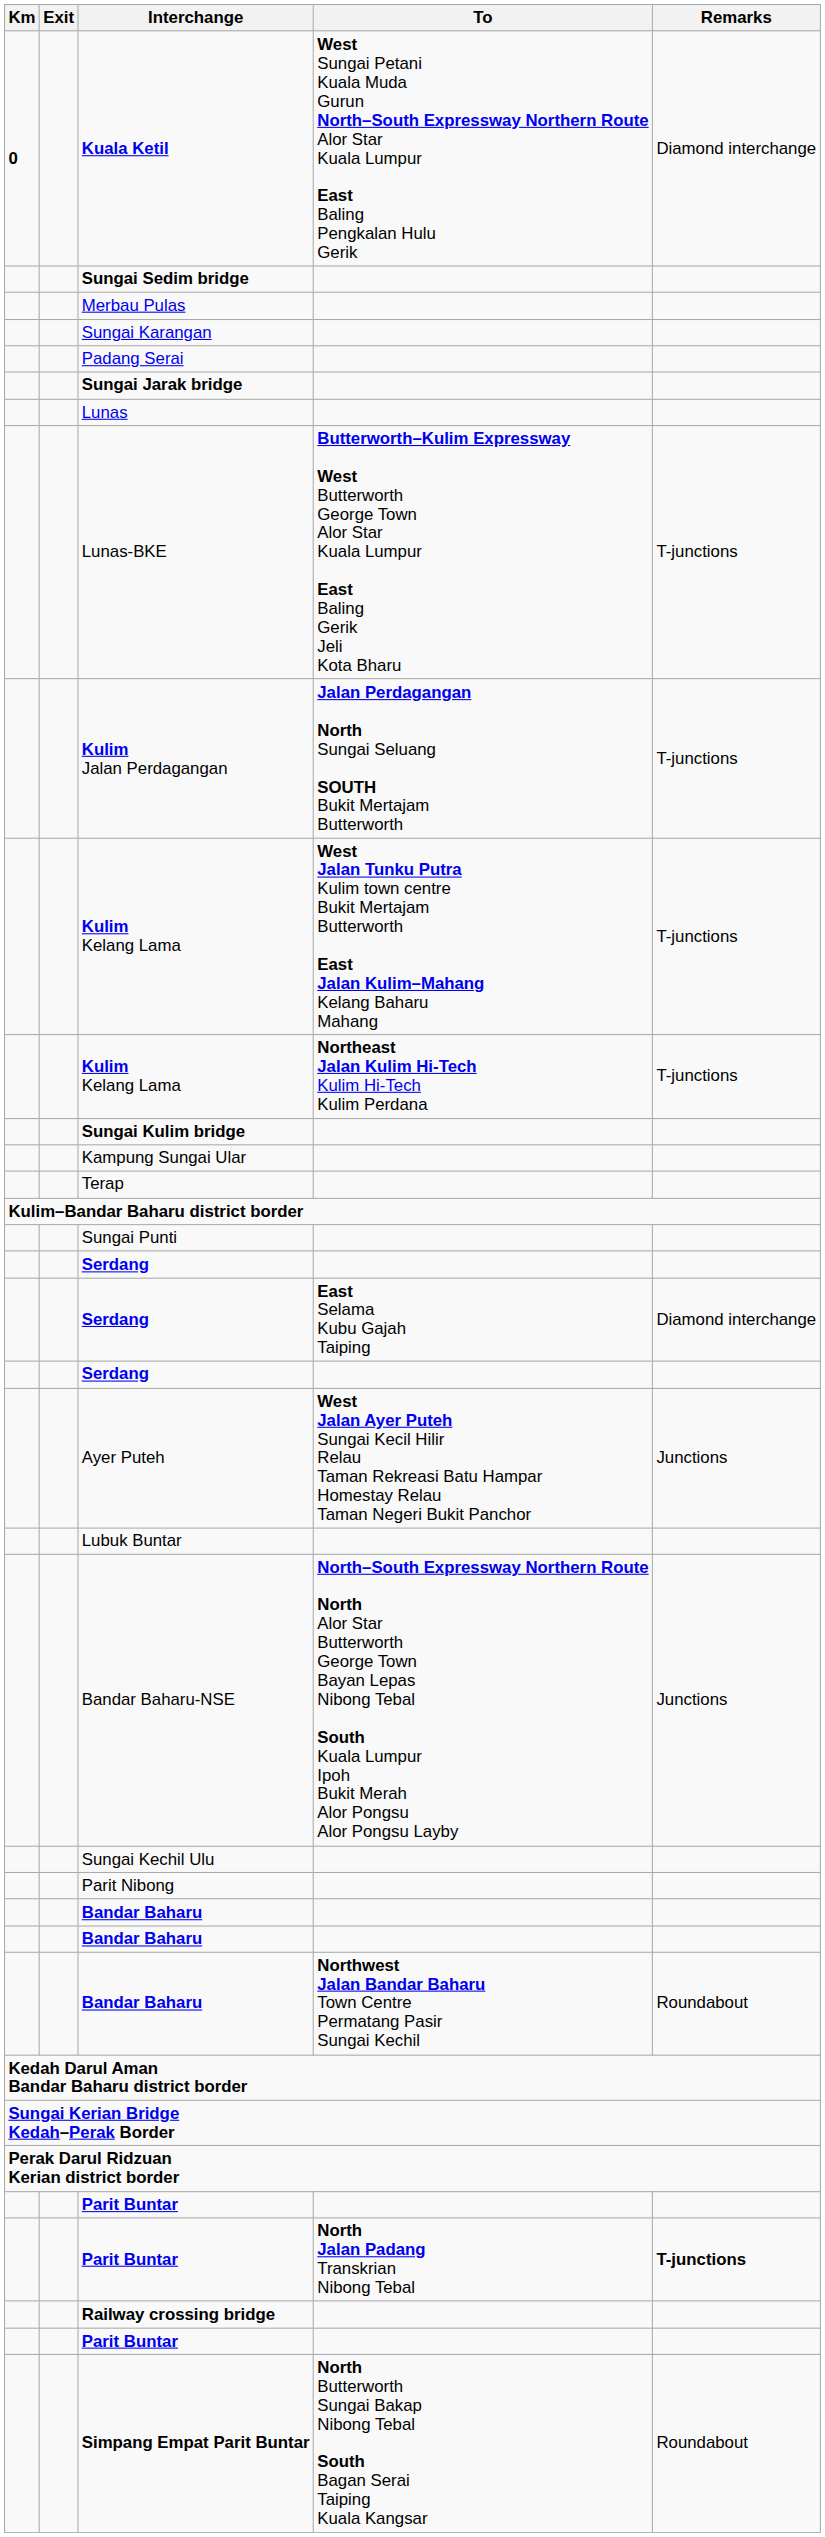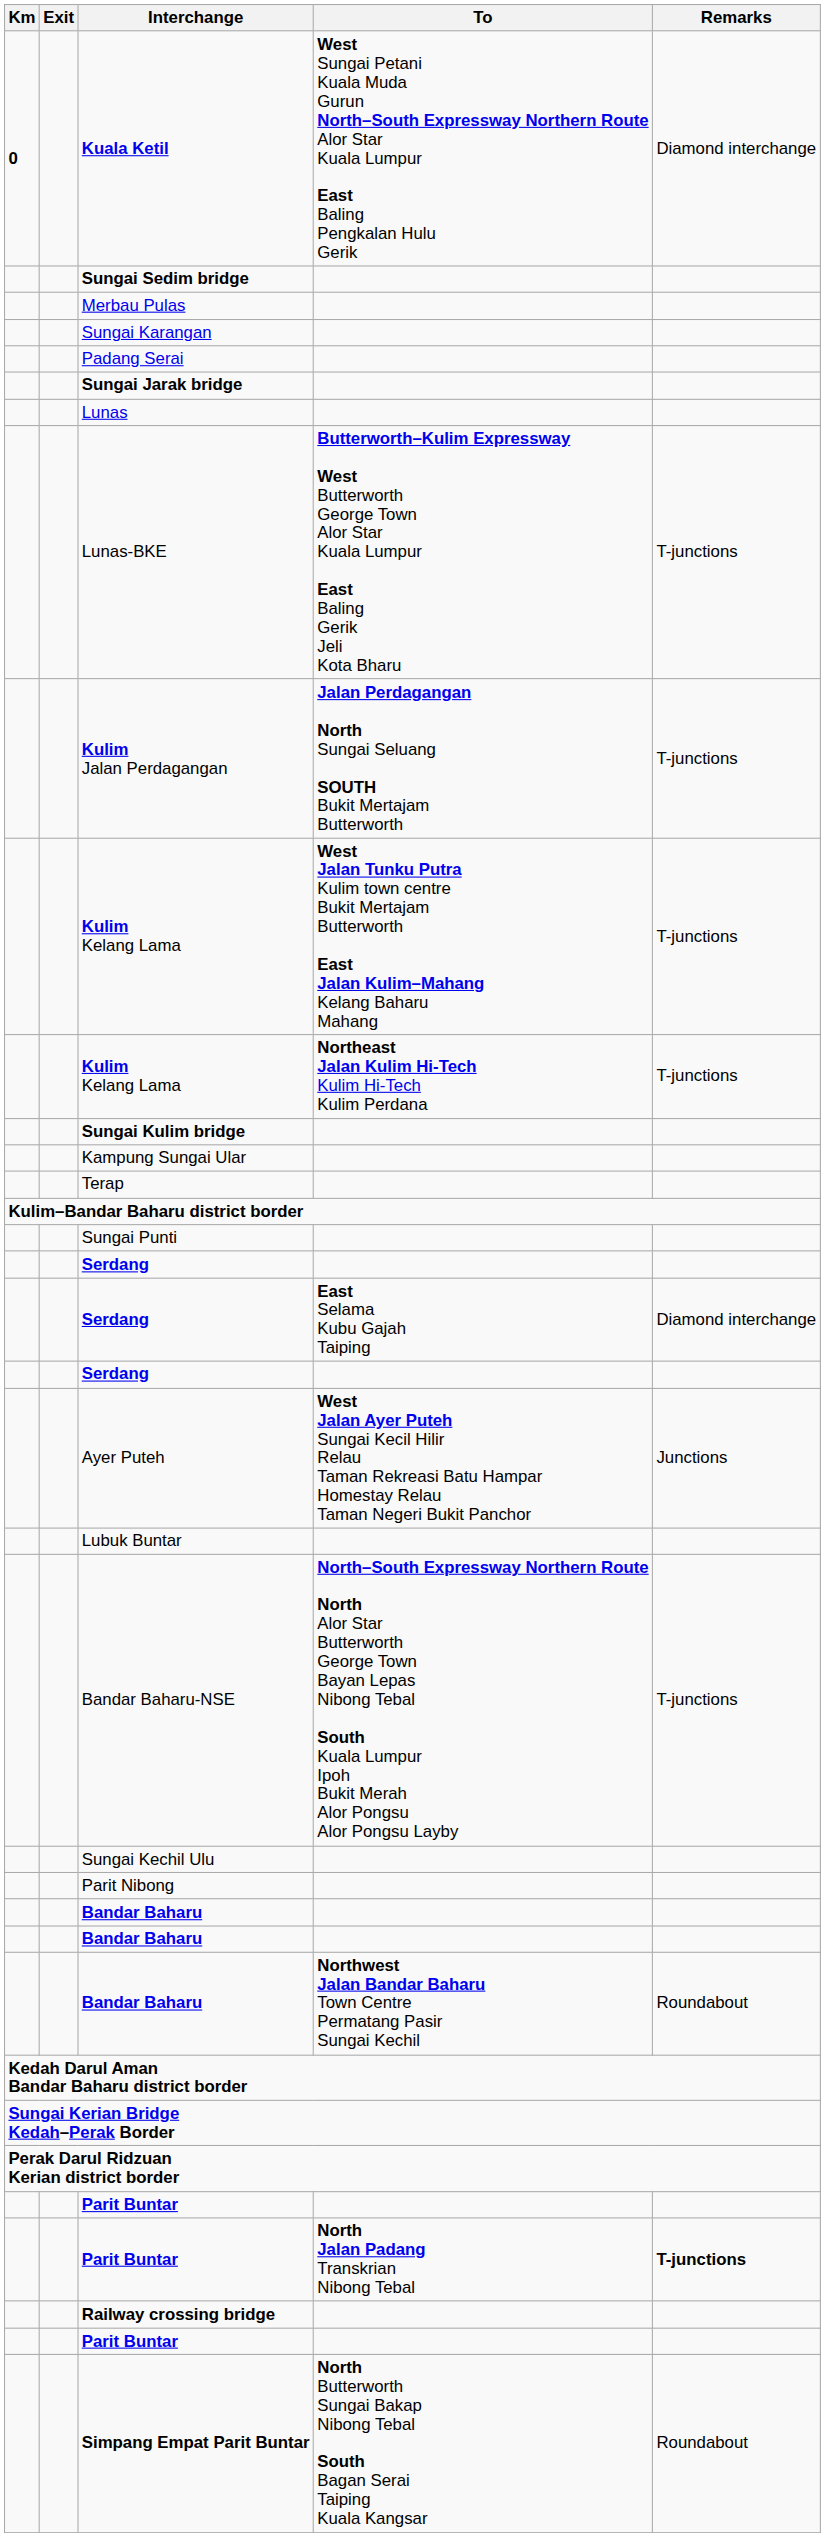Bandar Baharu-NSE | Remarks: Junctions -> T-junctions
